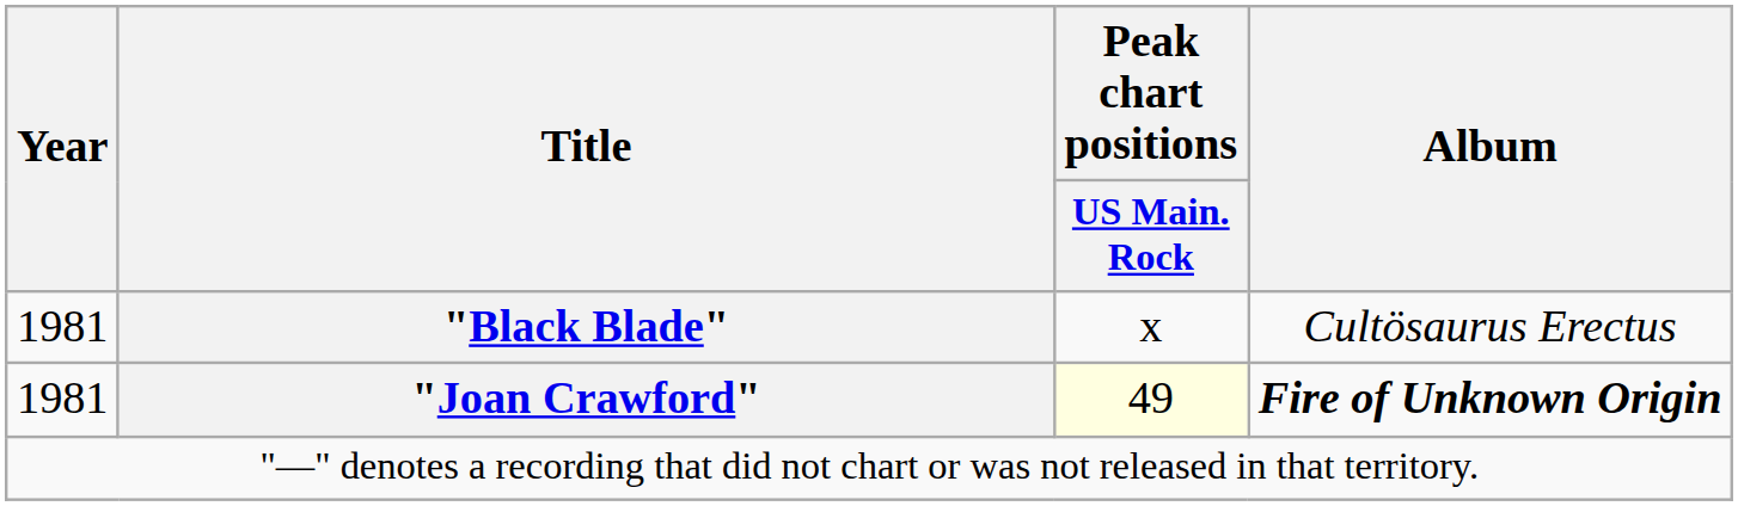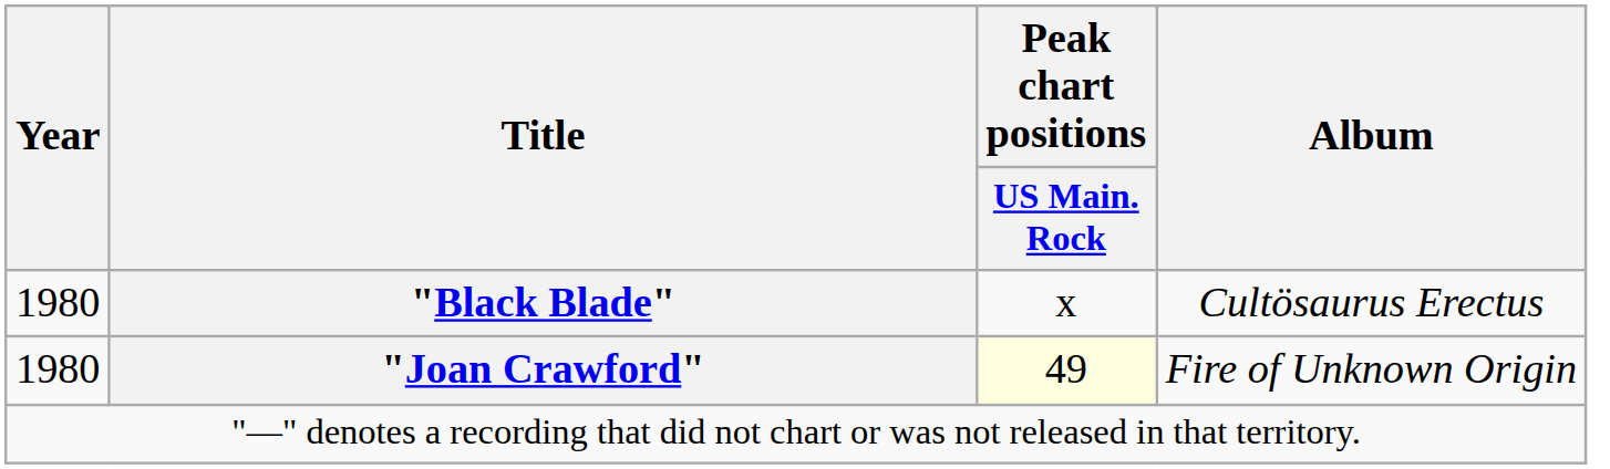"Black Blade" | Year: 1981 -> 1980
"Joan Crawford" | Year: 1981 -> 1980
"Joan Crawford" | Album: bold -> normal
